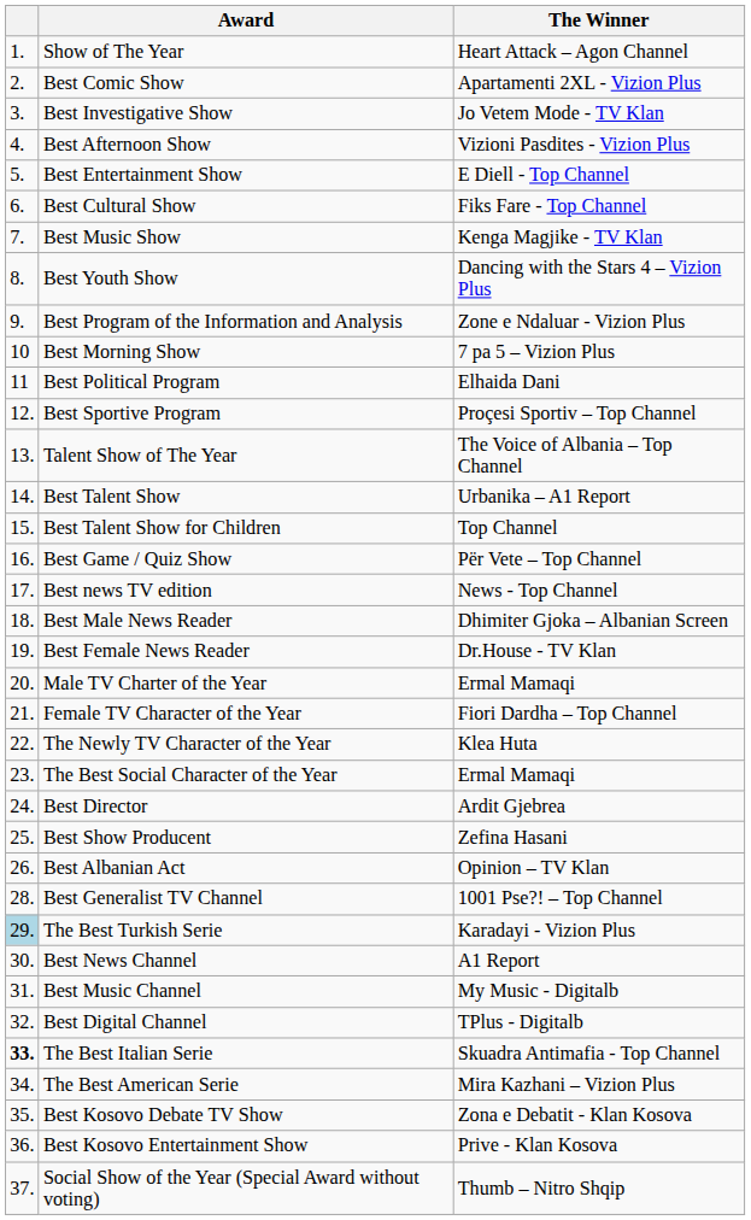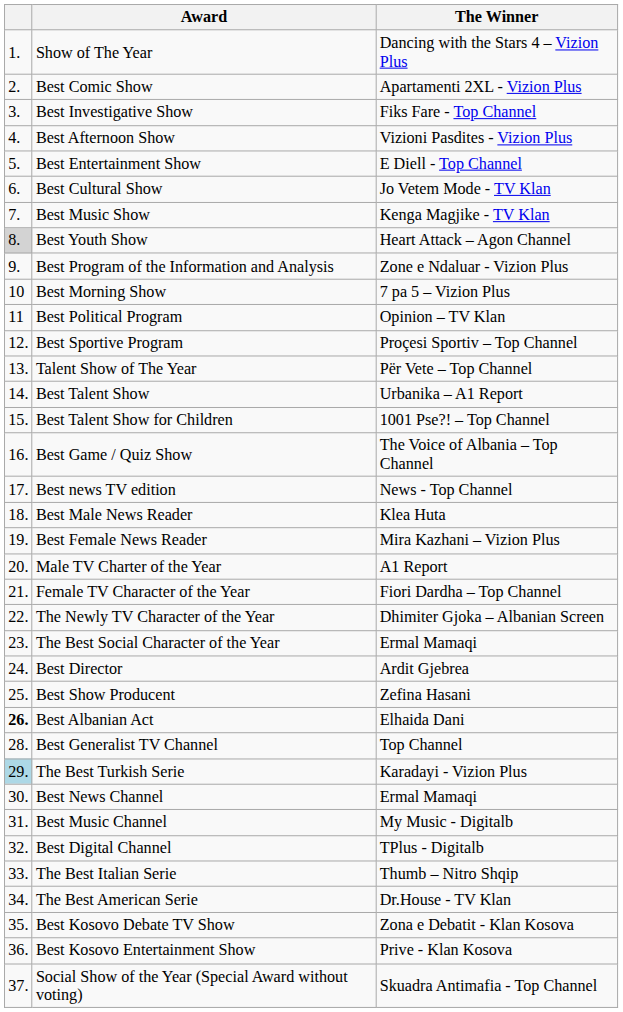Show of The Year | The Winner: Heart Attack – Agon Channel -> Dancing with the Stars 4 – Vizion Plus
Best Investigative Show | The Winner: Jo Vetem Mode - TV Klan -> Fiks Fare - Top Channel
Best Cultural Show | The Winner: Fiks Fare - Top Channel -> Jo Vetem Mode - TV Klan
Best Youth Show | column 1: no background -> lightgrey background
Best Youth Show | The Winner: Dancing with the Stars 4 – Vizion Plus -> Heart Attack – Agon Channel
Best Political Program | The Winner: Elhaida Dani -> Opinion – TV Klan
Talent Show of The Year | The Winner: The Voice of Albania – Top Channel -> Për Vete – Top Channel
Best Talent Show for Children | The Winner: Top Channel -> 1001 Pse?! – Top Channel
Best Game / Quiz Show | The Winner: Për Vete – Top Channel -> The Voice of Albania – Top Channel
Best Male News Reader | The Winner: Dhimiter Gjoka – Albanian Screen -> Klea Huta
Best Female News Reader | The Winner: Dr.House - TV Klan -> Mira Kazhani – Vizion Plus
Male TV Charter of the Year | The Winner: Ermal Mamaqi -> A1 Report
The Newly TV Character of the Year | The Winner: Klea Huta -> Dhimiter Gjoka – Albanian Screen
Best Albanian Act | column 1: normal -> bold
Best Albanian Act | The Winner: Opinion – TV Klan -> Elhaida Dani
Best Generalist TV Channel | The Winner: 1001 Pse?! – Top Channel -> Top Channel
Best News Channel | The Winner: A1 Report -> Ermal Mamaqi
The Best Italian Serie | column 1: bold -> normal
The Best Italian Serie | The Winner: Skuadra Antimafia - Top Channel -> Thumb – Nitro Shqip
The Best American Serie | The Winner: Mira Kazhani – Vizion Plus -> Dr.House - TV Klan
Social Show of the Year (Special Award without voting) | The Winner: Thumb – Nitro Shqip -> Skuadra Antimafia - Top Channel
